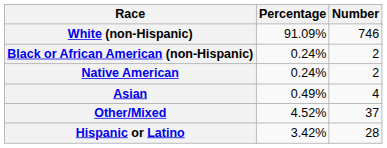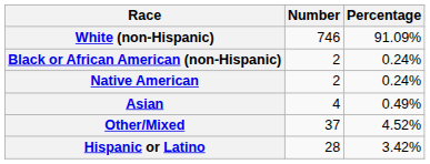columns swapped: Number <-> Percentage
